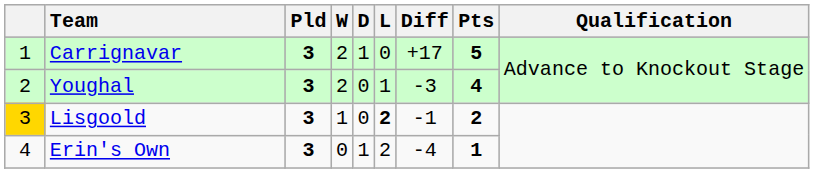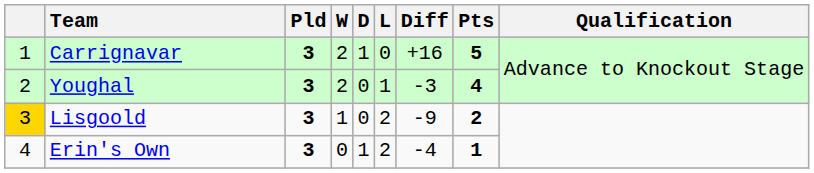Carrignavar | Diff: +17 -> +16
Lisgoold | L: bold -> normal
Lisgoold | Diff: -1 -> -9
